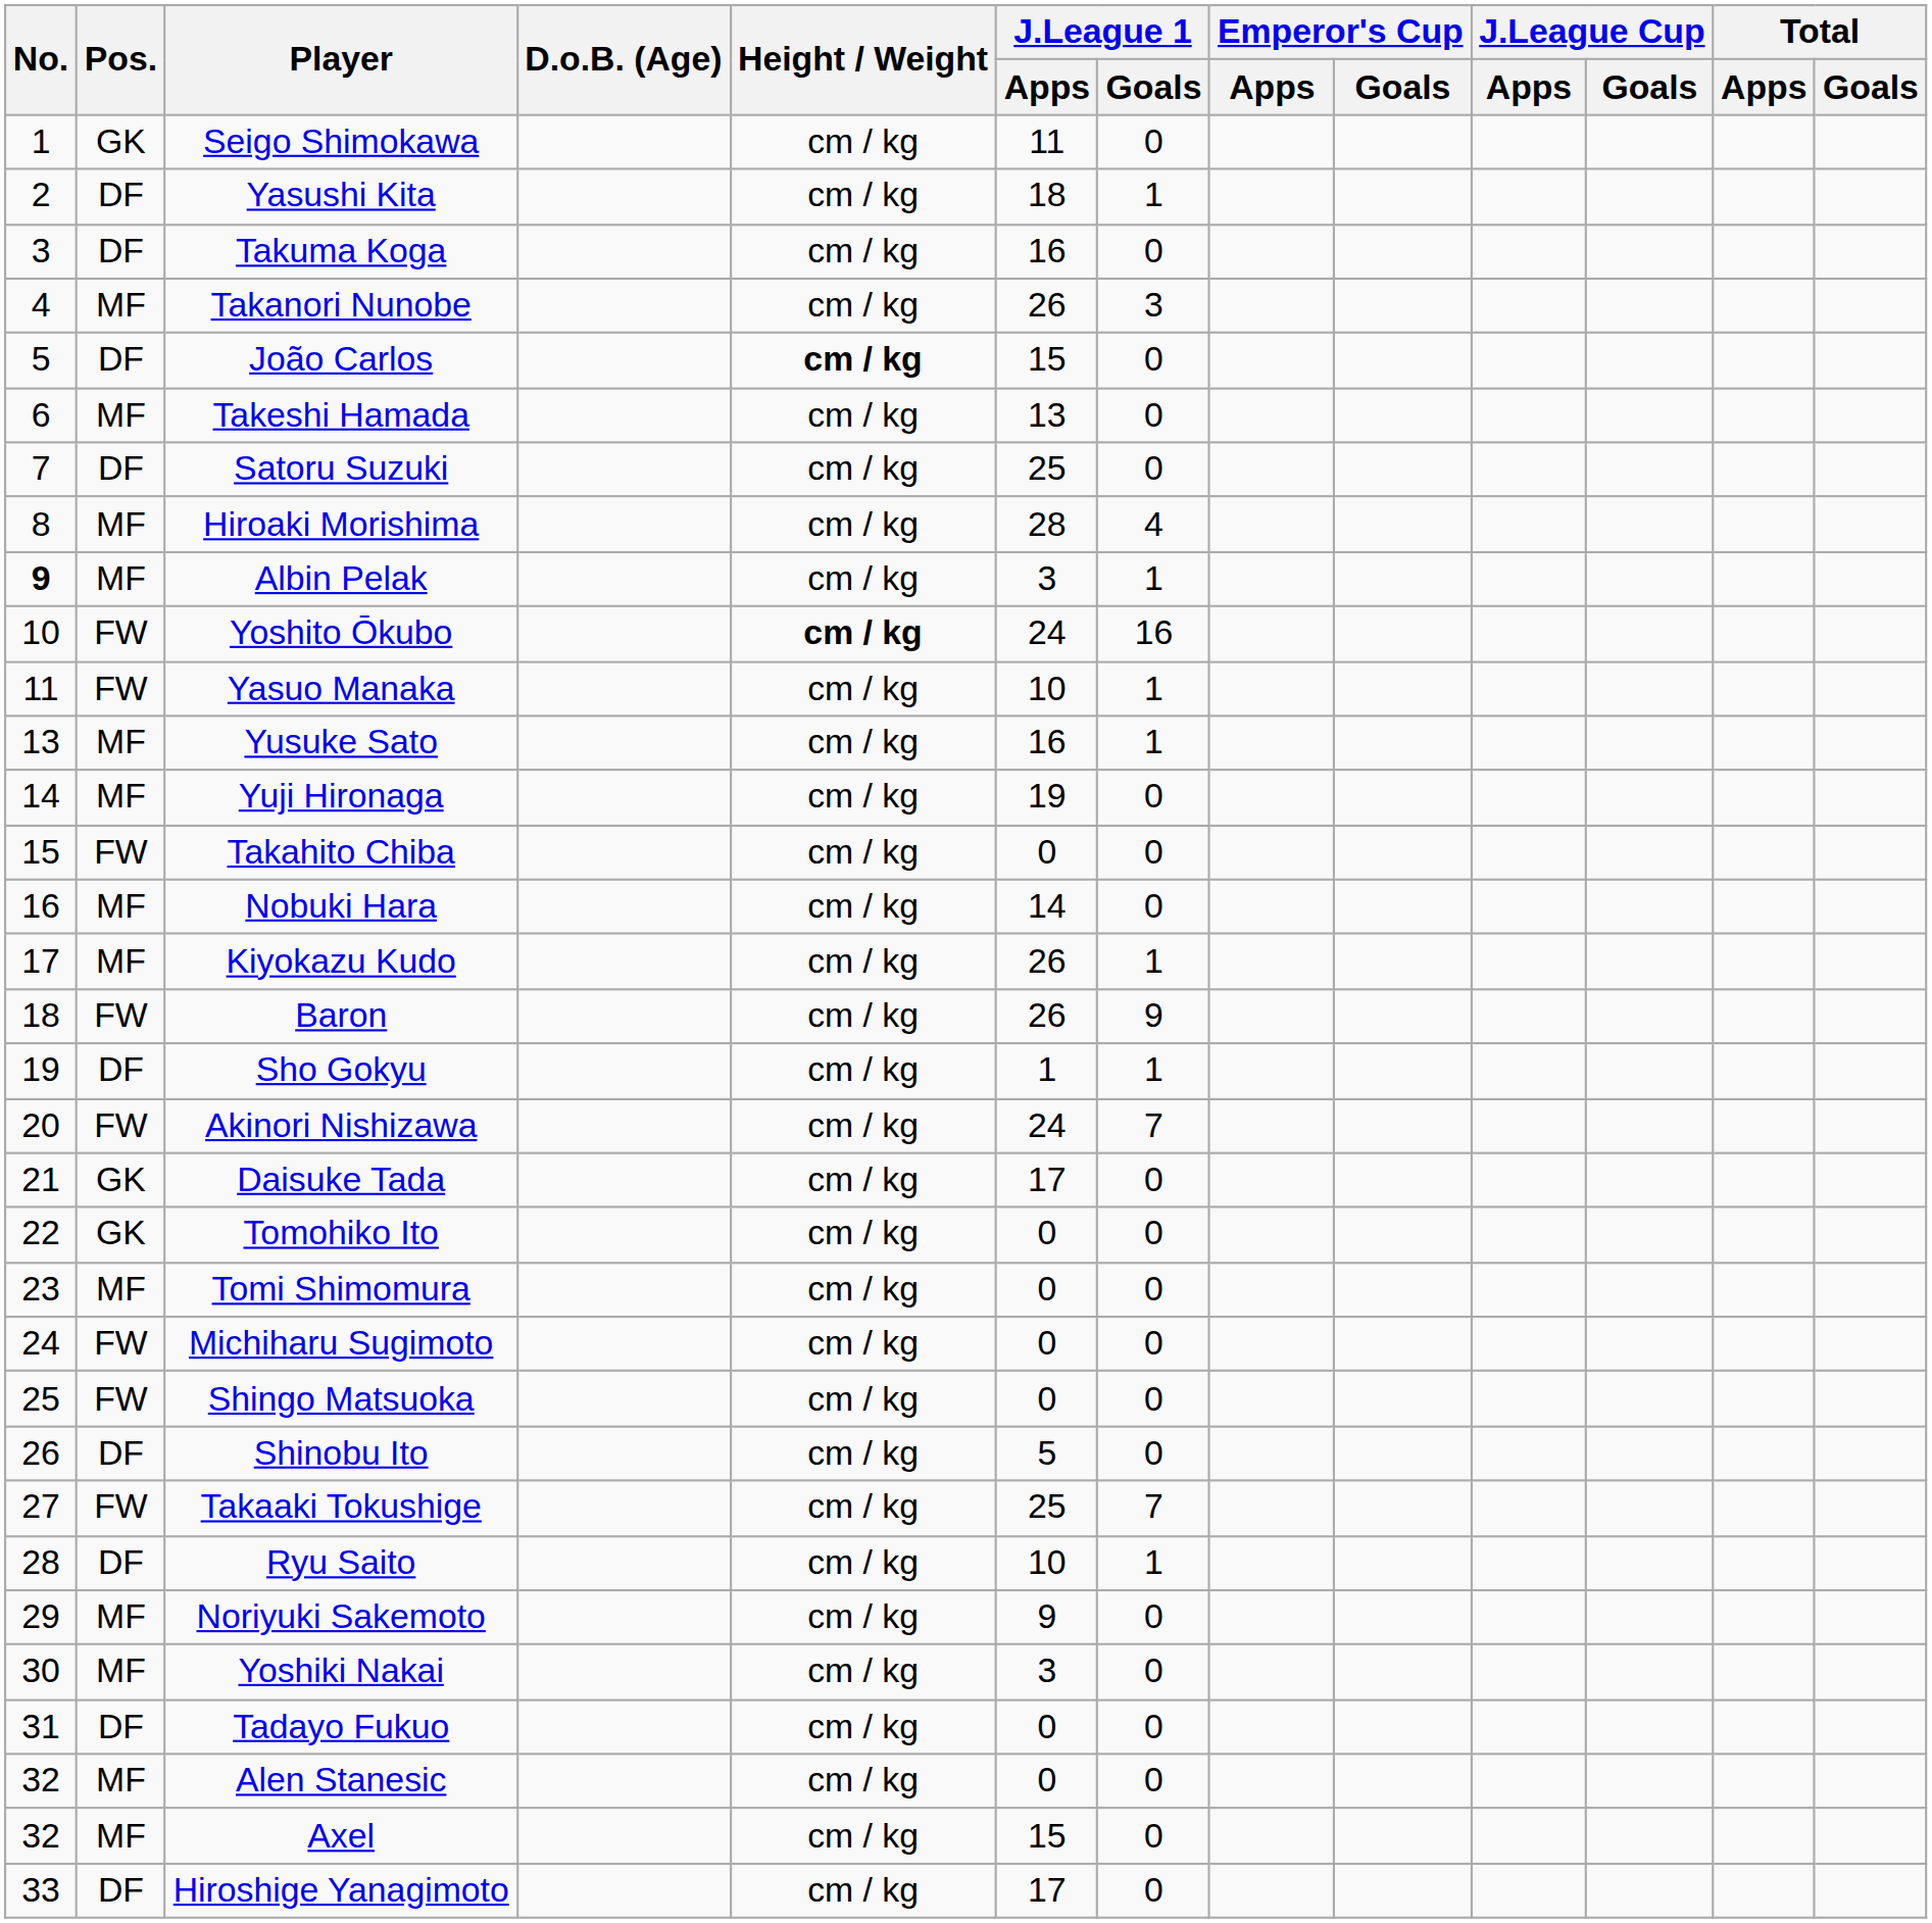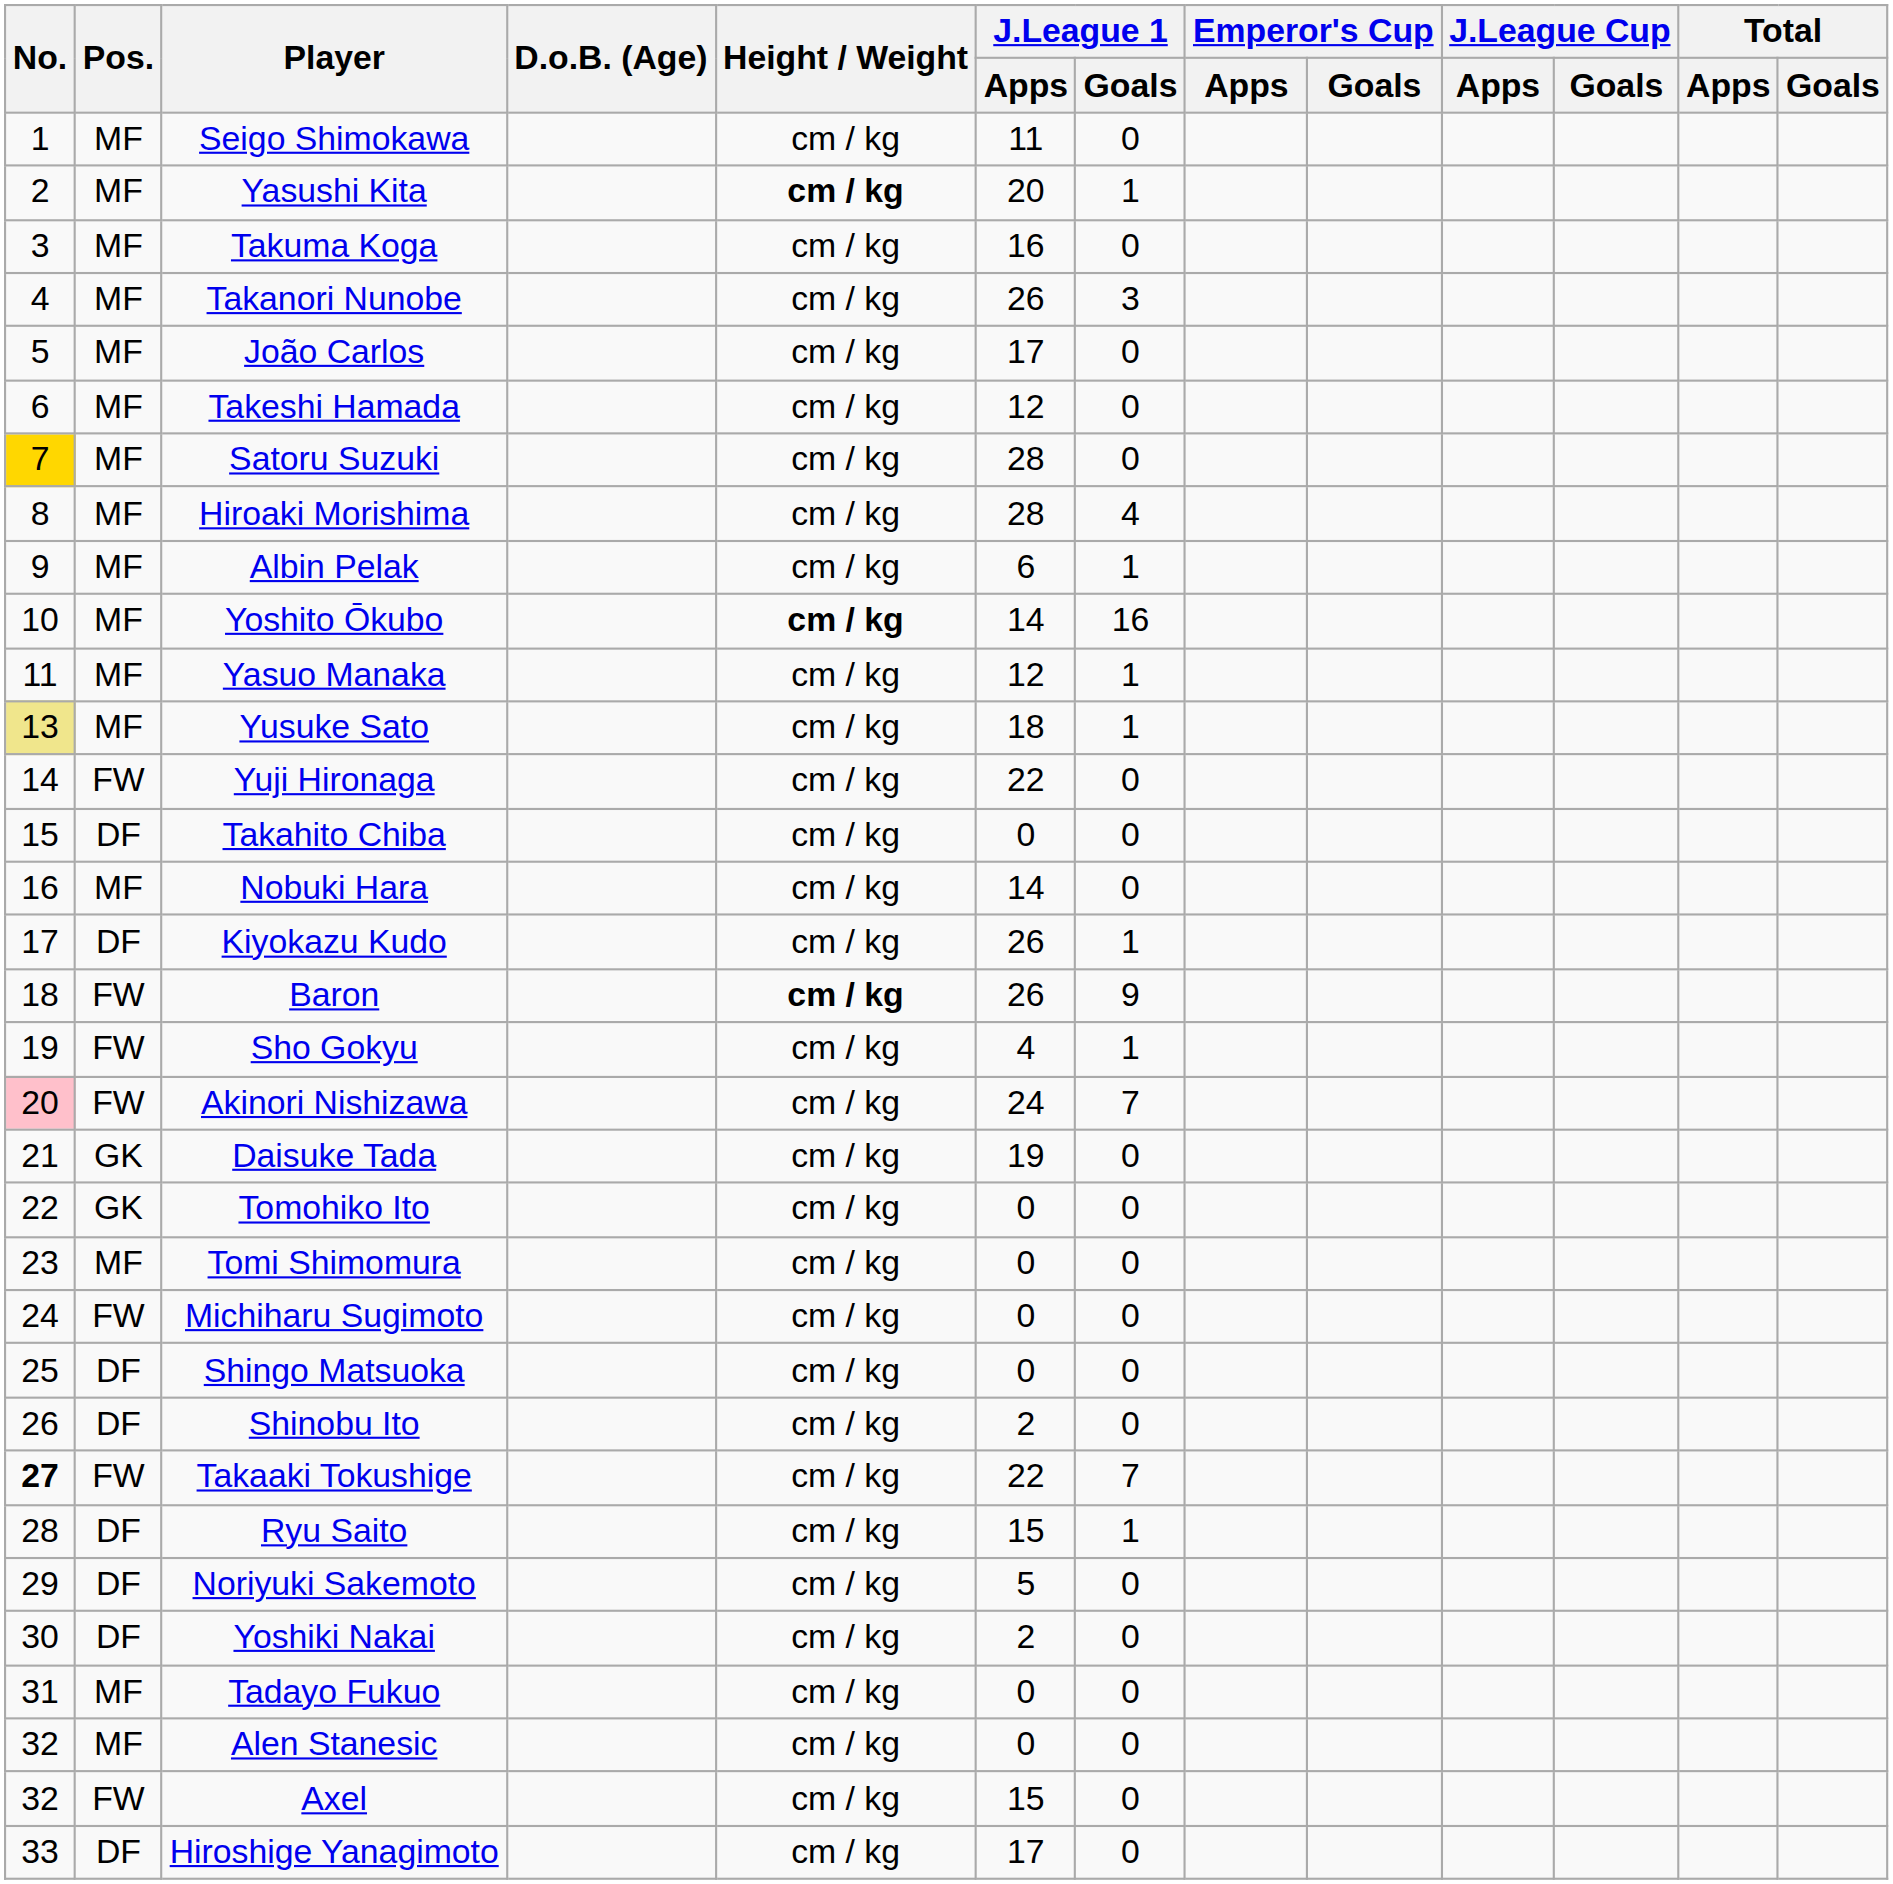Seigo Shimokawa | Pos.: GK -> MF
Yasushi Kita | Pos.: DF -> MF
Yasushi Kita | Height / Weight: normal -> bold
Yasushi Kita | J.League 1 / Apps: 18 -> 20
Takuma Koga | Pos.: DF -> MF
João Carlos | Pos.: DF -> MF
João Carlos | Height / Weight: bold -> normal
João Carlos | J.League 1 / Apps: 15 -> 17
Takeshi Hamada | J.League 1 / Apps: 13 -> 12
Satoru Suzuki | No.: no background -> gold background
Satoru Suzuki | Pos.: DF -> MF
Satoru Suzuki | J.League 1 / Apps: 25 -> 28
Albin Pelak | No.: bold -> normal
Albin Pelak | J.League 1 / Apps: 3 -> 6
Yoshito Ōkubo | Pos.: FW -> MF
Yoshito Ōkubo | J.League 1 / Apps: 24 -> 14
Yasuo Manaka | Pos.: FW -> MF
Yasuo Manaka | J.League 1 / Apps: 10 -> 12
Yusuke Sato | No.: no background -> khaki background
Yusuke Sato | J.League 1 / Apps: 16 -> 18
Yuji Hironaga | Pos.: MF -> FW
Yuji Hironaga | J.League 1 / Apps: 19 -> 22
Takahito Chiba | Pos.: FW -> DF
Kiyokazu Kudo | Pos.: MF -> DF
Baron | Height / Weight: normal -> bold
Sho Gokyu | Pos.: DF -> FW
Sho Gokyu | J.League 1 / Apps: 1 -> 4
Akinori Nishizawa | No.: no background -> pink background
Daisuke Tada | J.League 1 / Apps: 17 -> 19
Shingo Matsuoka | Pos.: FW -> DF
Shinobu Ito | J.League 1 / Apps: 5 -> 2
Takaaki Tokushige | No.: normal -> bold
Takaaki Tokushige | J.League 1 / Apps: 25 -> 22
Ryu Saito | J.League 1 / Apps: 10 -> 15
Noriyuki Sakemoto | Pos.: MF -> DF
Noriyuki Sakemoto | J.League 1 / Apps: 9 -> 5
Yoshiki Nakai | Pos.: MF -> DF
Yoshiki Nakai | J.League 1 / Apps: 3 -> 2
Tadayo Fukuo | Pos.: DF -> MF
Axel | Pos.: MF -> FW
